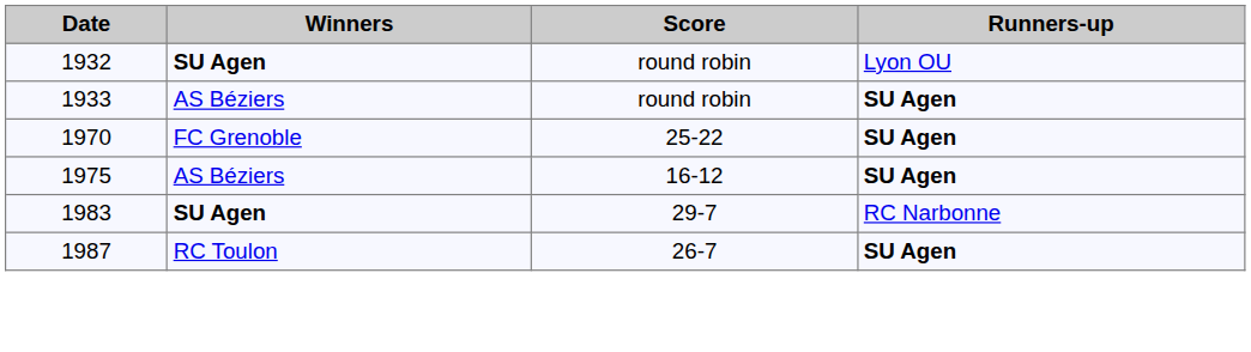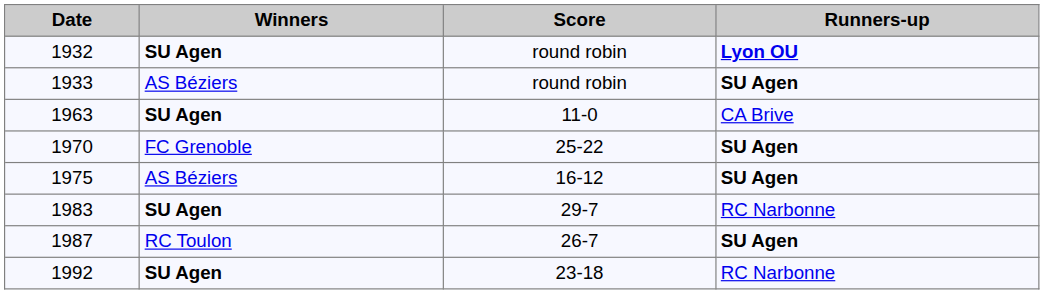1932 | Runners-up: normal -> bold
+ row: 1963 | SU Agen | 11-0 | CA Brive
+ row: 1992 | SU Agen | 23-18 | RC Narbonne
